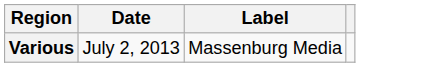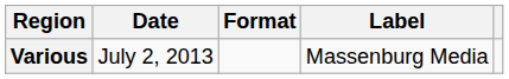+ column: Format
